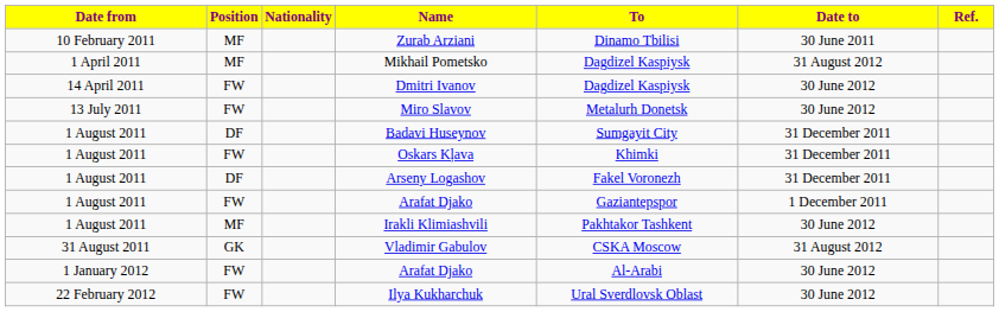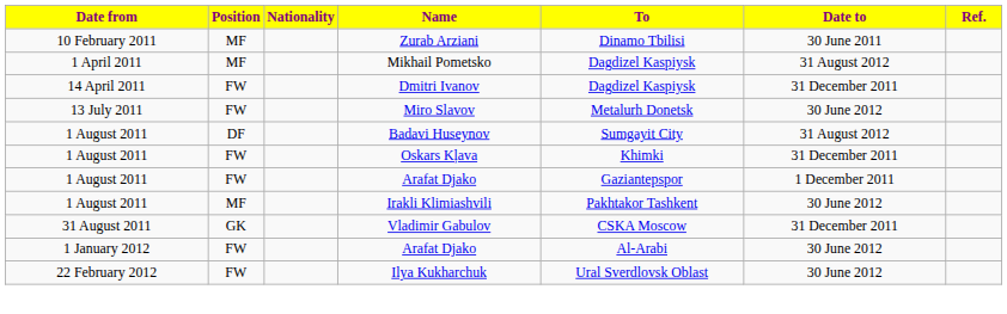Dmitri Ivanov | Date to: 30 June 2012 -> 31 December 2011
Badavi Huseynov | Date to: 31 December 2011 -> 31 August 2012
- row: 1 August 2011 | DF | Arseny Logashov | Fakel Voronezh | 31 December 2011
Vladimir Gabulov | Date to: 31 August 2012 -> 31 December 2011
